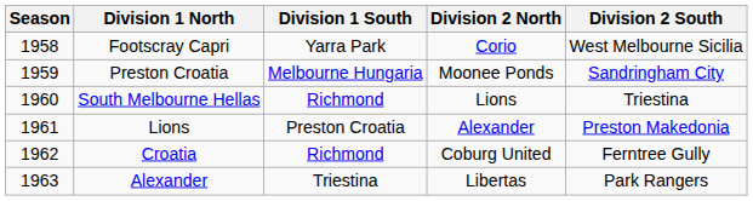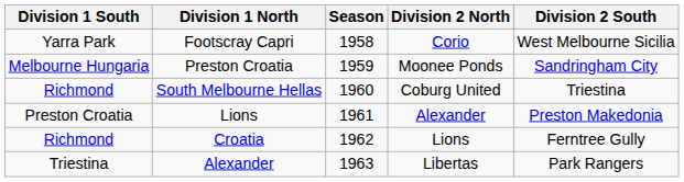columns swapped: Season <-> Division 1 South
South Melbourne Hellas | Division 2 North: Lions -> Coburg United
Croatia | Division 2 North: Coburg United -> Lions
